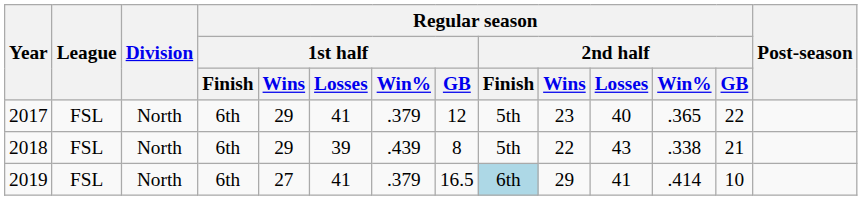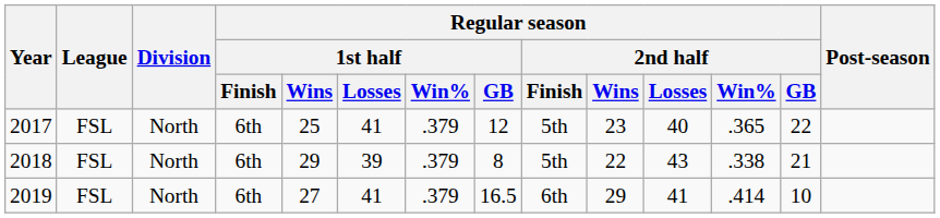2017 | Regular season / 1st half / Wins: 29 -> 25
2018 | Regular season / 1st half / Win%: .439 -> .379
2019 | Regular season / 2nd half / Finish: lightblue background -> no background
